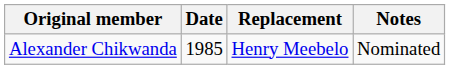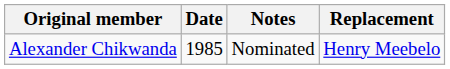columns swapped: Replacement <-> Notes
